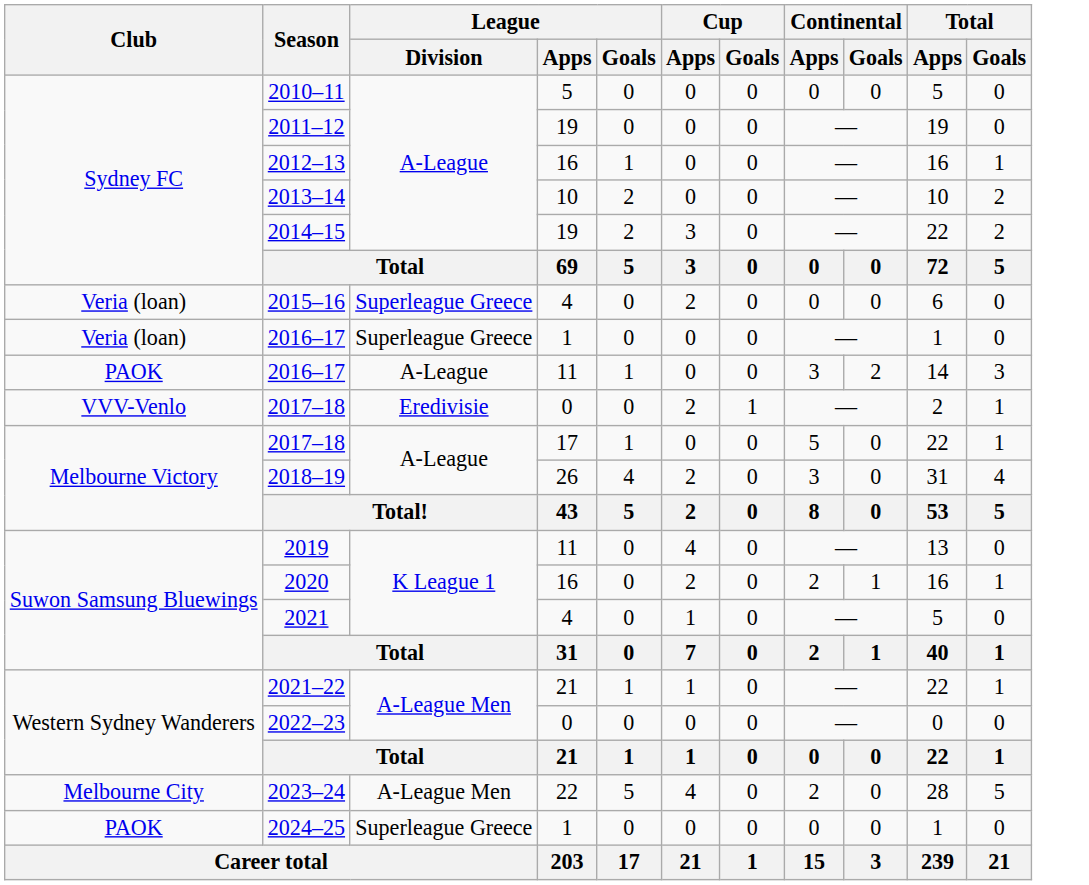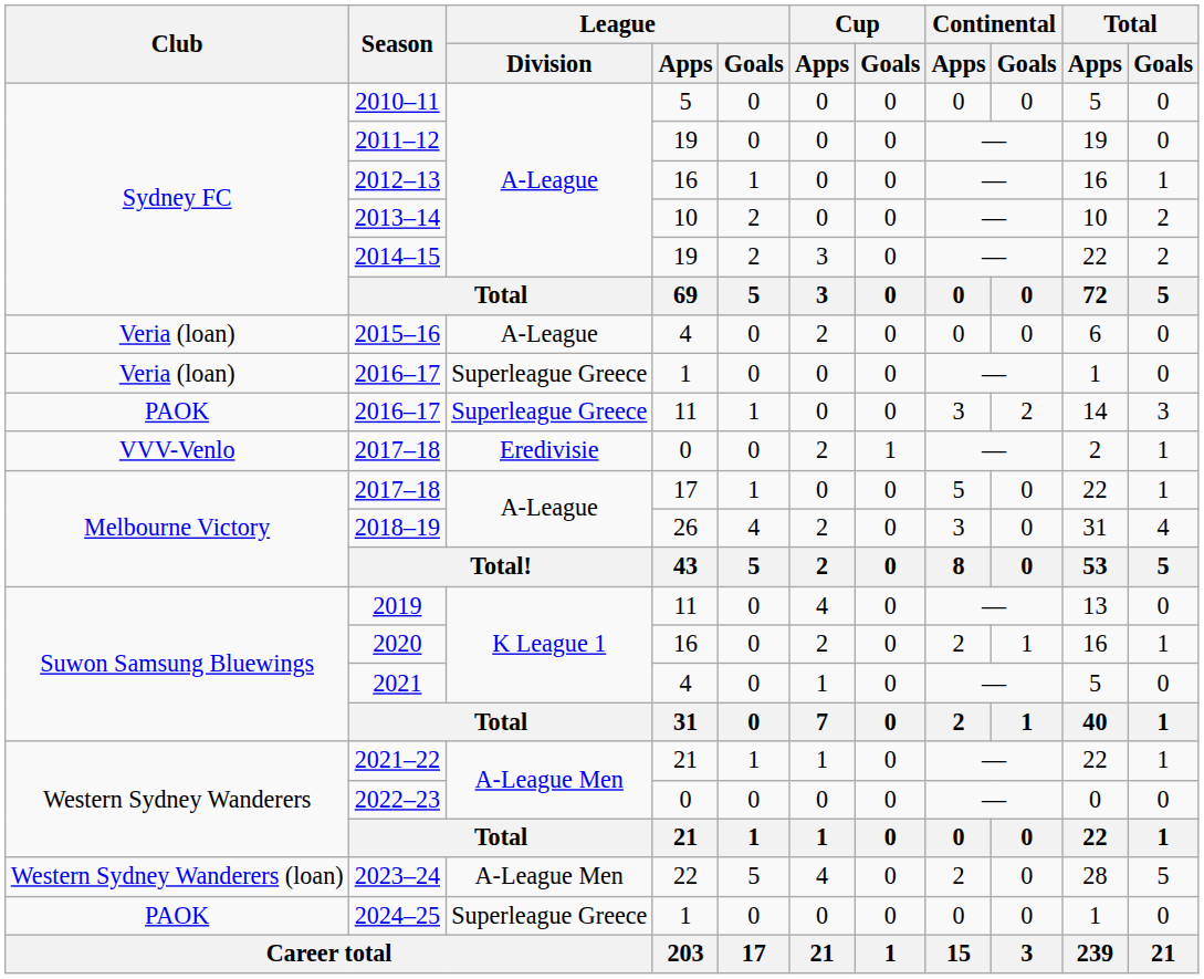2015–16 | League / Division: Superleague Greece -> A-League
2016–17 / 11 | League / Division: A-League -> Superleague Greece
2023–24 | Club: Melbourne City -> Western Sydney Wanderers (loan)
